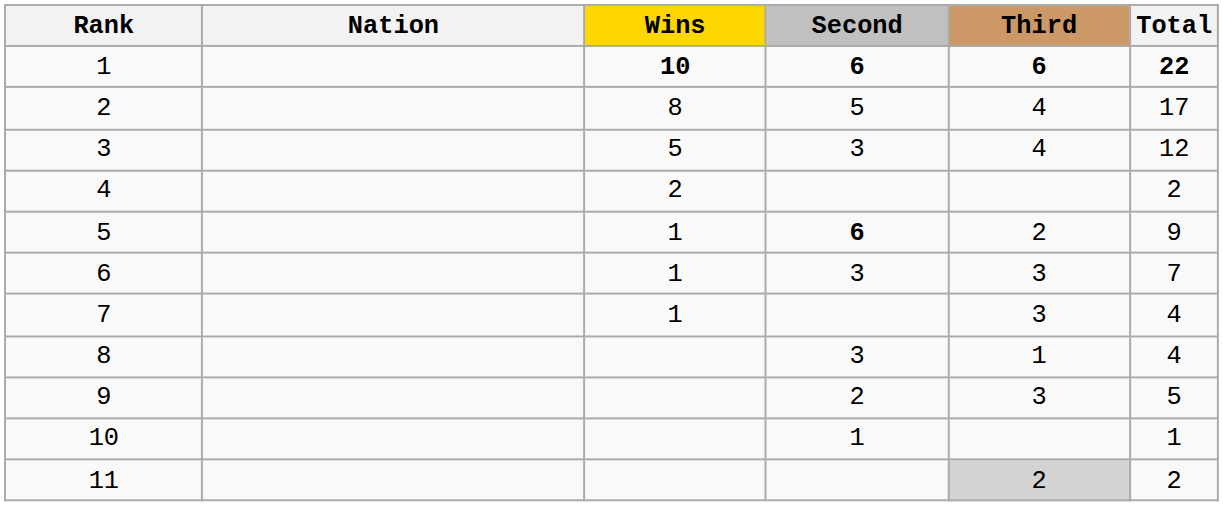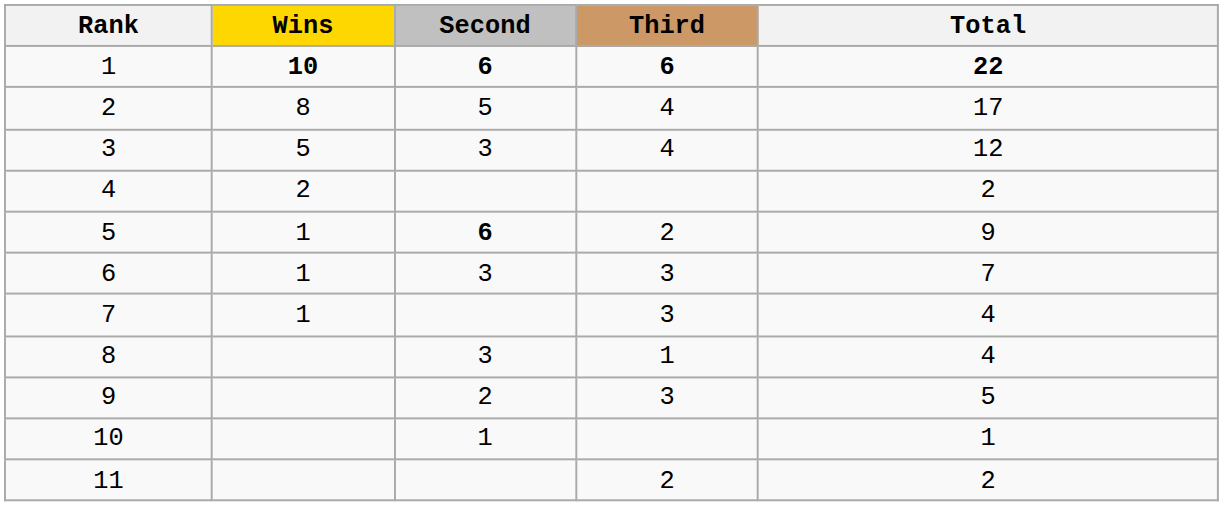- column: Nation
11 | Third: lightgrey background -> no background
